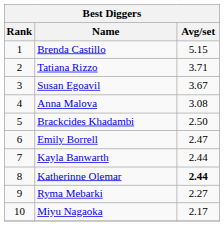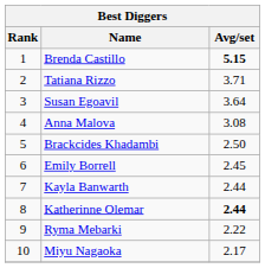Brenda Castillo | Avg/set: normal -> bold
Susan Egoavil | Avg/set: 3.67 -> 3.64
Emily Borrell | Avg/set: 2.47 -> 2.45
Ryma Mebarki | Avg/set: 2.27 -> 2.22
